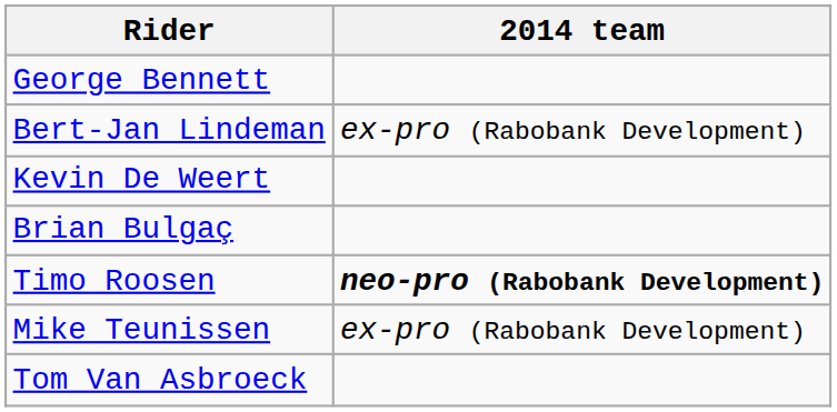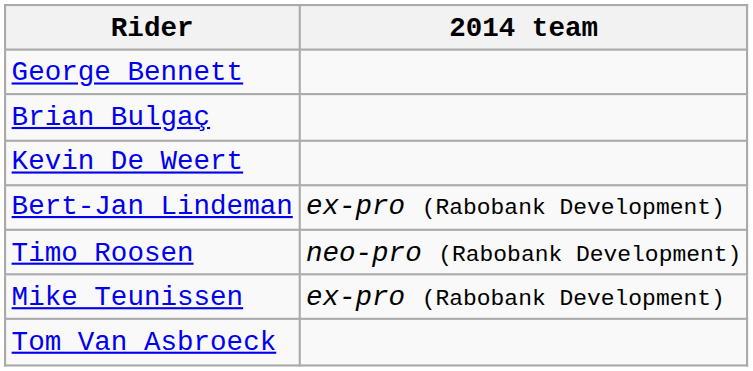rows swapped: Brian Bulgaç <-> Bert-Jan Lindeman
Timo Roosen | 2014 team: bold -> normal
